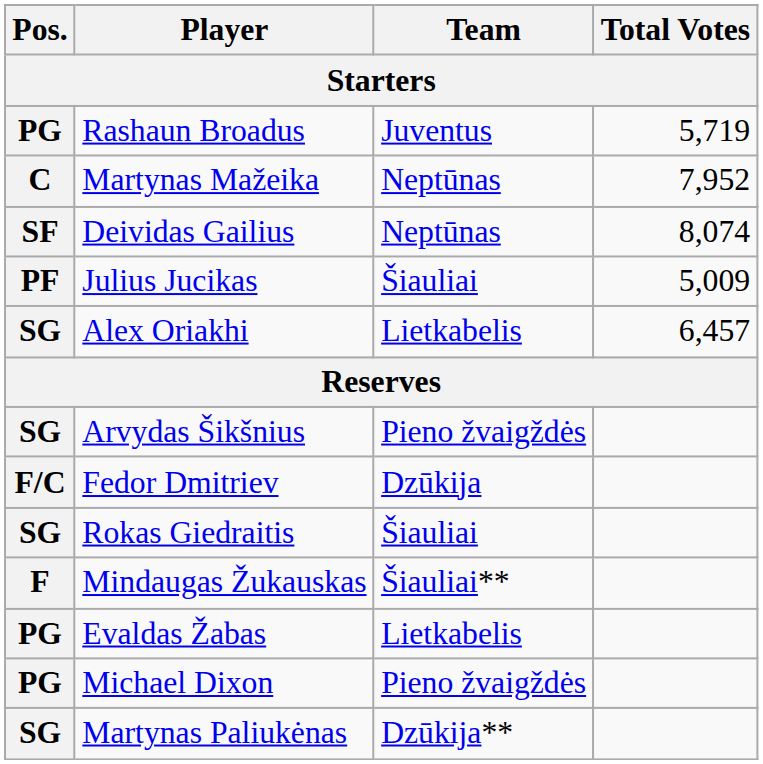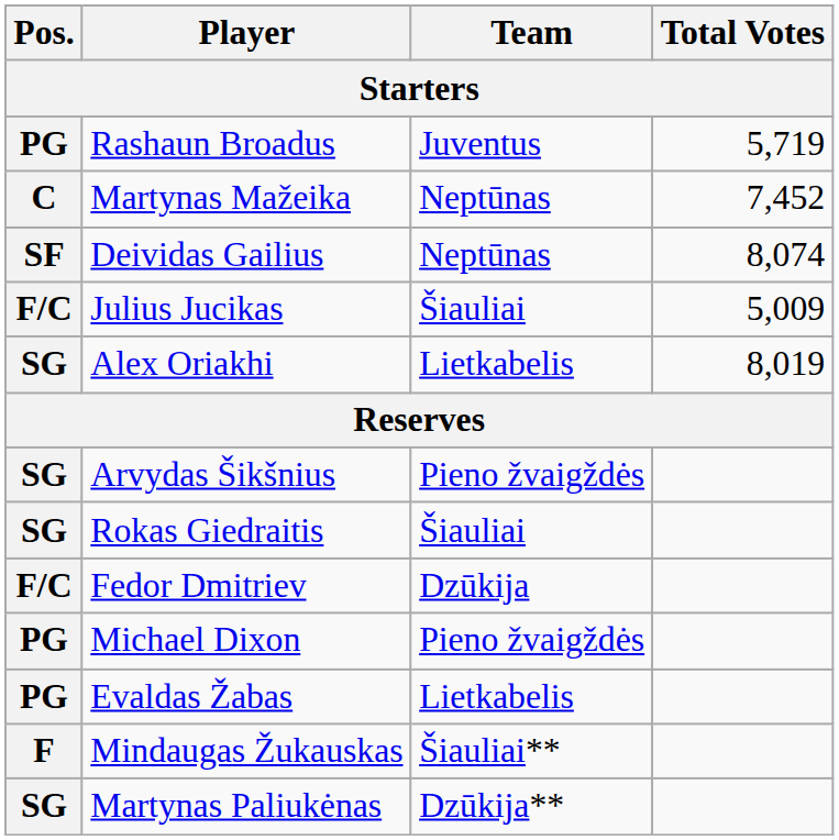Martynas Mažeika | Total Votes: 7,952 -> 7,452
Julius Jucikas | Pos.: PF -> F/C
Alex Oriakhi | Total Votes: 6,457 -> 8,019
rows swapped: Fedor Dmitriev <-> Rokas Giedraitis
rows swapped: Michael Dixon <-> Mindaugas Žukauskas
